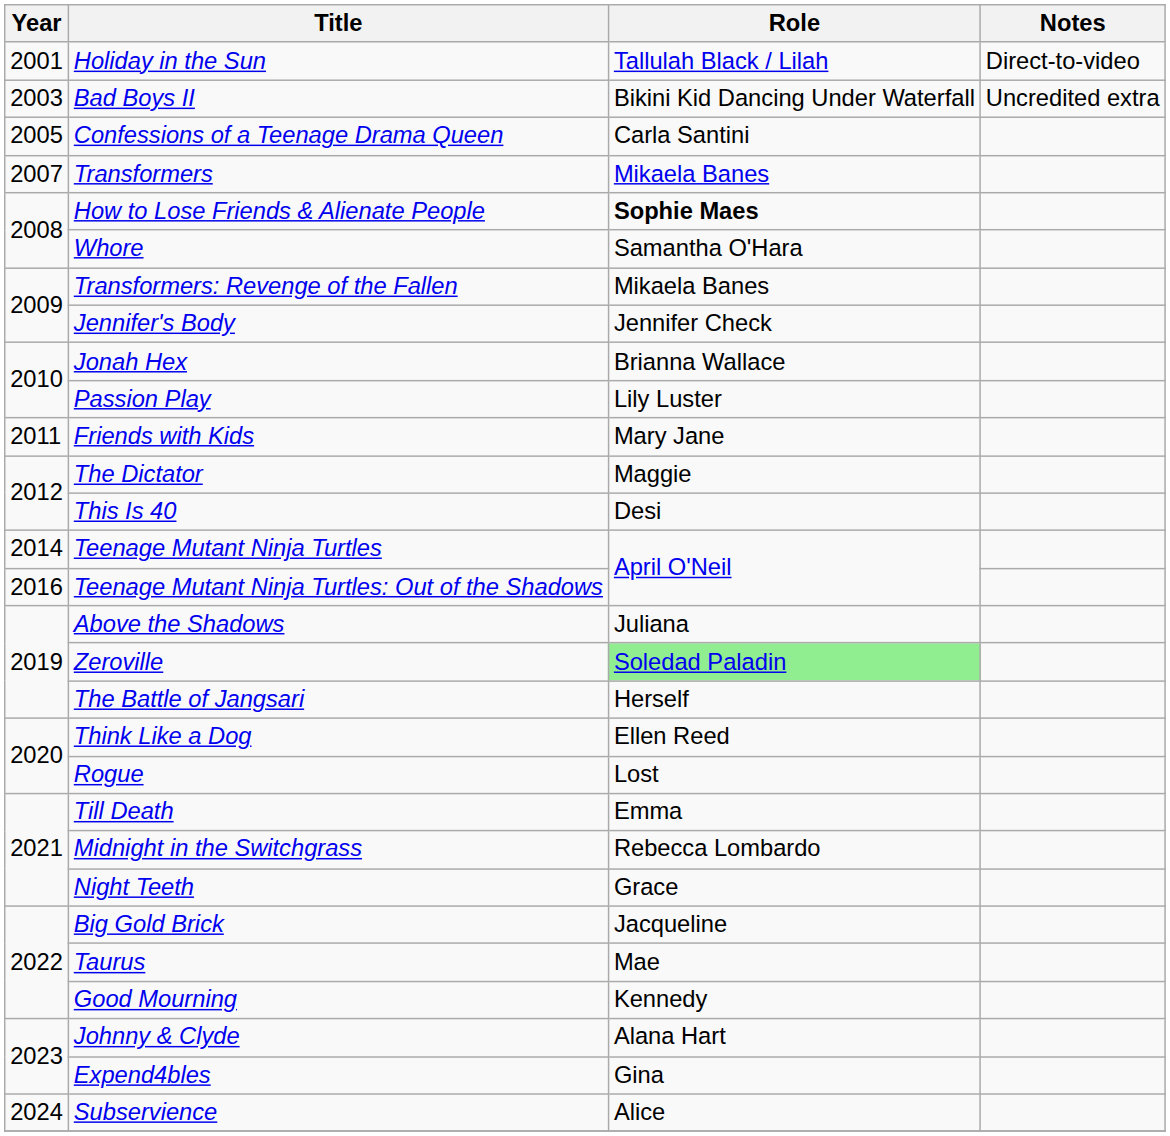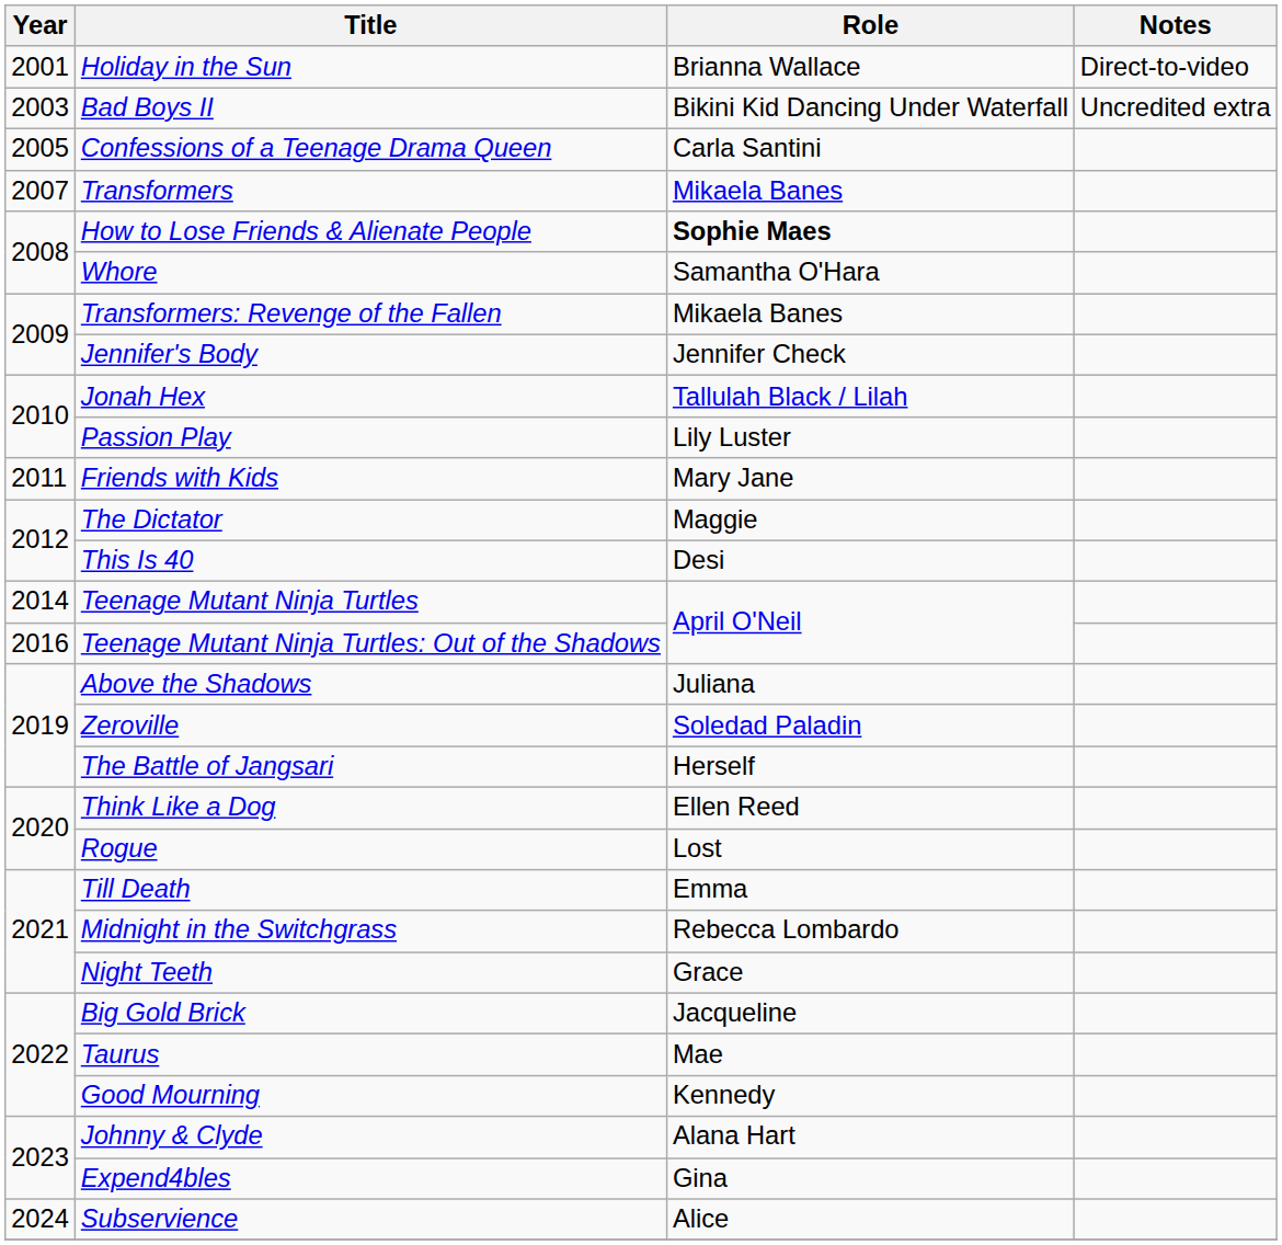Holiday in the Sun | Role: Tallulah Black / Lilah -> Brianna Wallace
Jonah Hex | Role: Brianna Wallace -> Tallulah Black / Lilah
Zeroville | Role: lightgreen background -> no background
